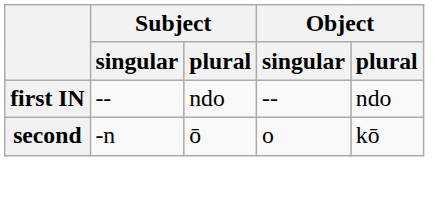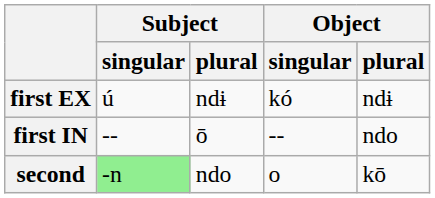+ row: first EX | ú | ndɨ | kó | ndɨ
first IN | Subject / plural: ndo -> ō
second | Subject / singular: no background -> lightgreen background
second | Subject / plural: ō -> ndo
